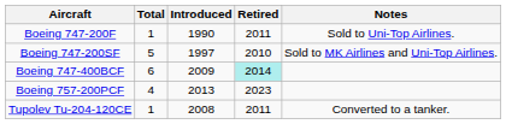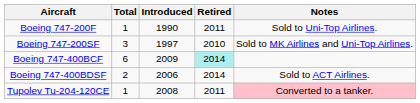Boeing 747-200SF | Total: 5 -> 3
+ row: Boeing 747-400BDSF | 2 | 2006 | 2014 | Sold to ACT Airlines.
- row: Boeing 757-200PCF | 4 | 2013 | 2023
Tupolev Tu-204-120CE | Notes: no background -> pink background
